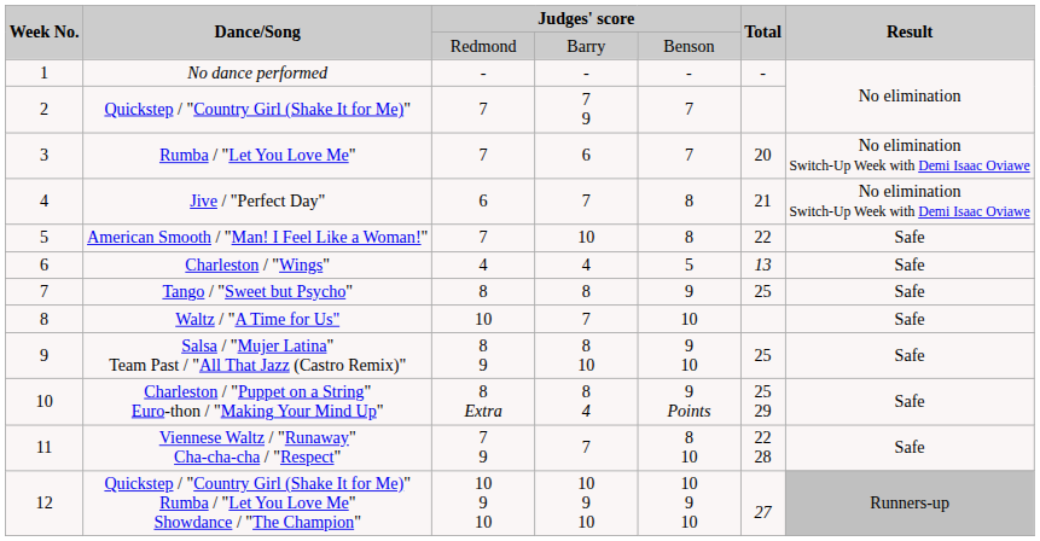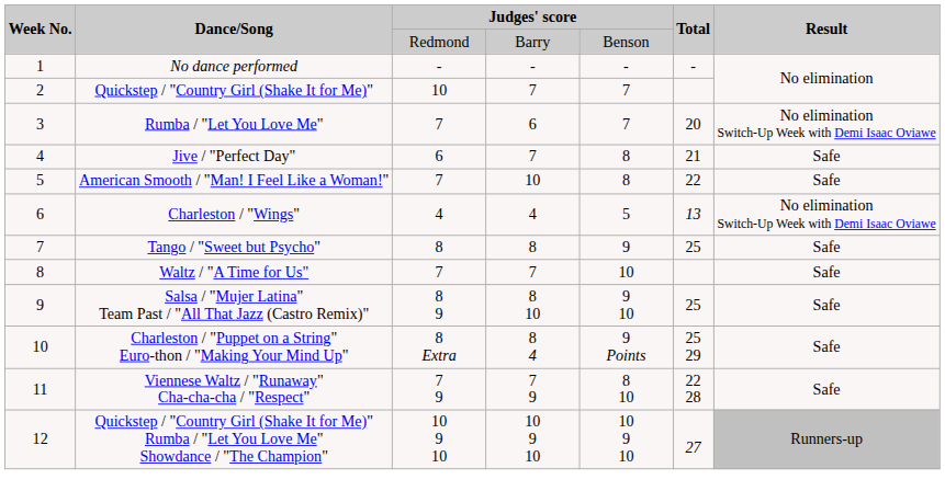Quickstep / "Country Girl (Shake It for Me)" | column 3: 7 -> 10
Quickstep / "Country Girl (Shake It for Me)" | column 4: 7 9 -> 7
Jive / "Perfect Day" | Result: No elimination Switch-Up Week with Demi Isaac Oviawe -> Safe
Charleston / "Wings" | Result: Safe -> No elimination Switch-Up Week with Demi Isaac Oviawe
Waltz / "A Time for Us" | column 3: 10 -> 7
Viennese Waltz / "Runaway" Cha-cha-cha / "Respect" | column 4: 7 -> 7 9
